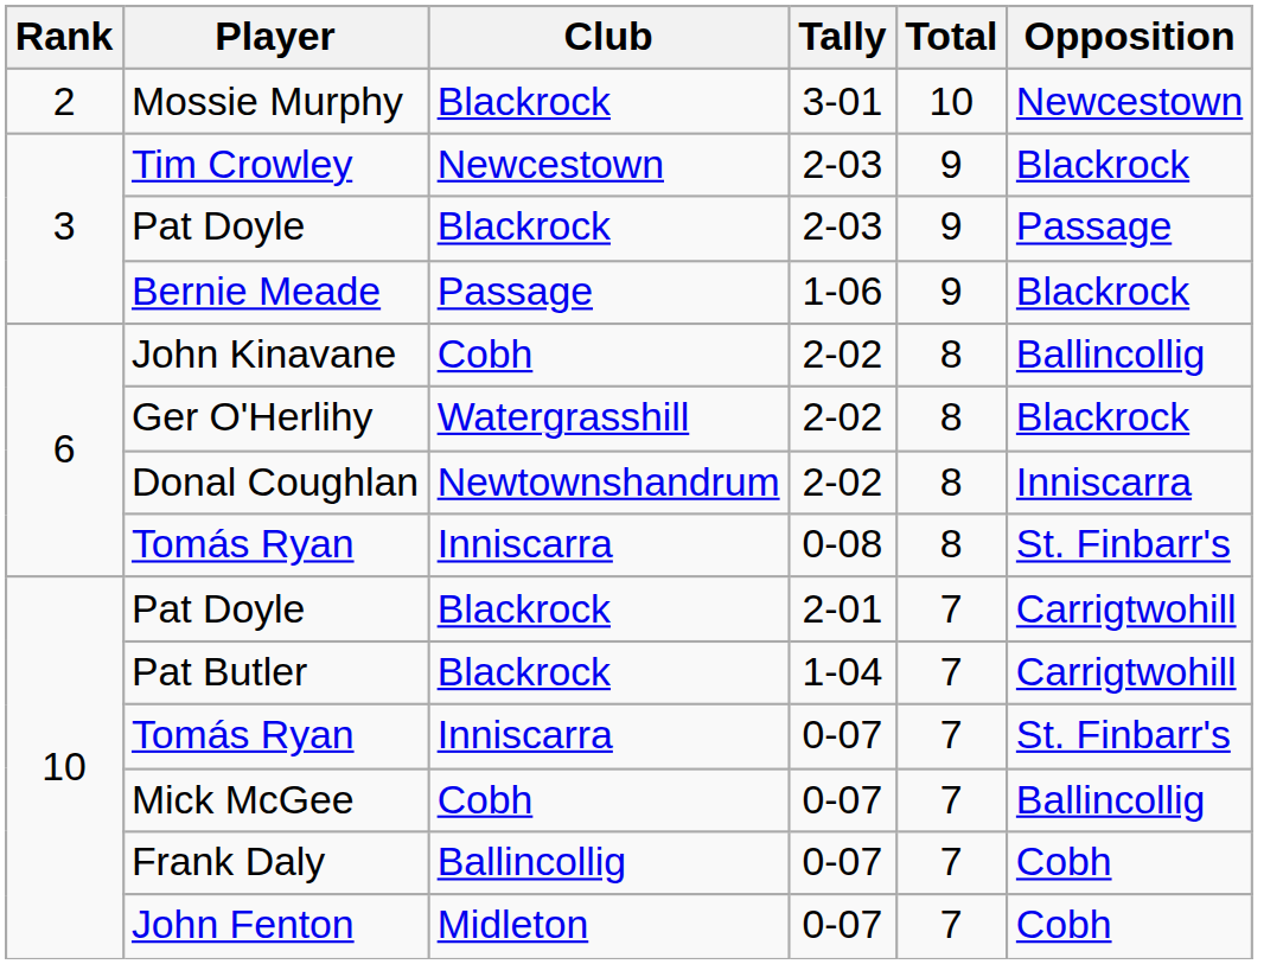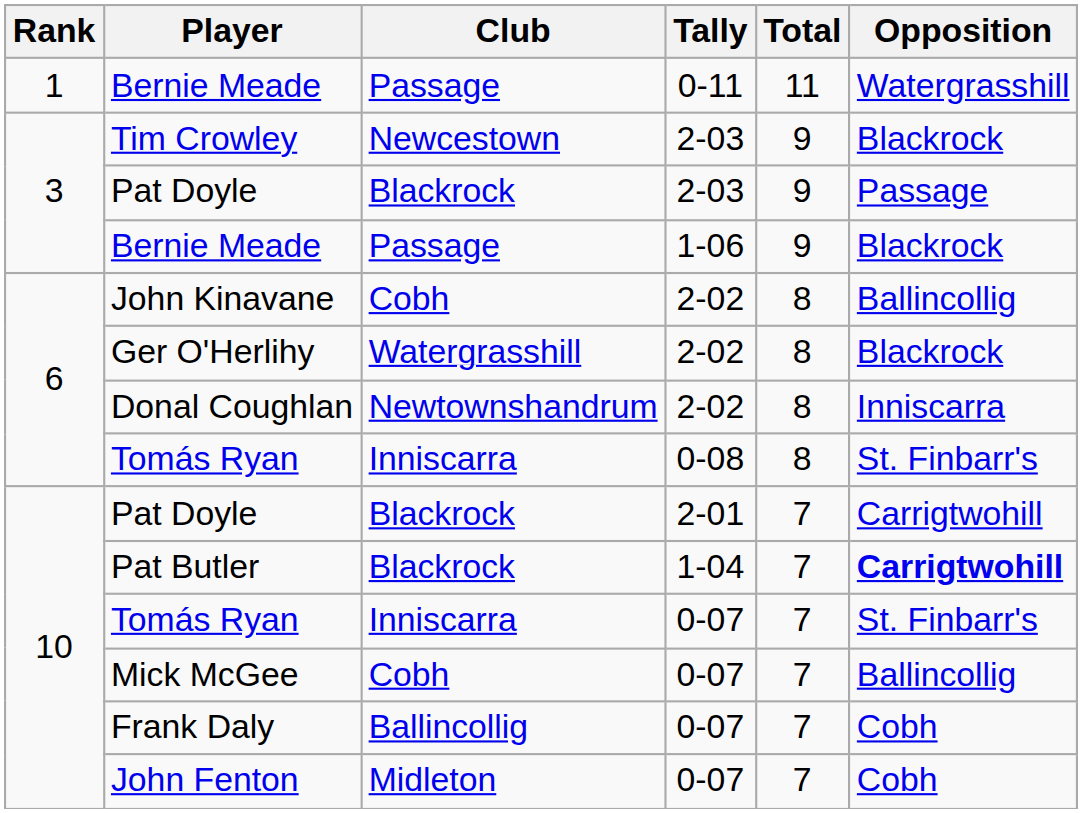+ row: 1 | Bernie Meade | Passage | 0-11 | 11 | Watergrasshill
- row: 2 | Mossie Murphy | Blackrock | 3-01 | 10 | Newcestown
Pat Butler | Opposition: normal -> bold
